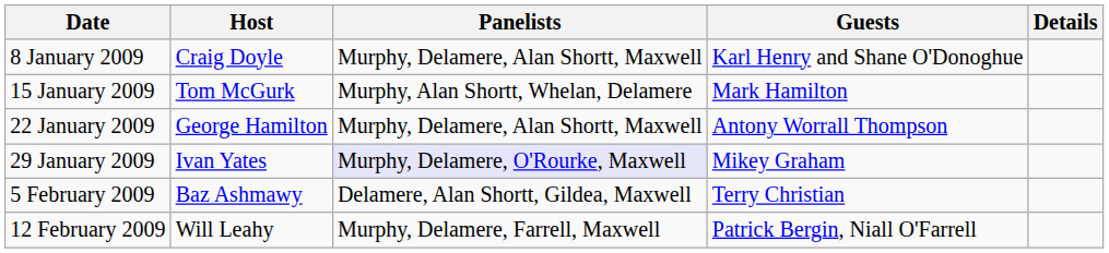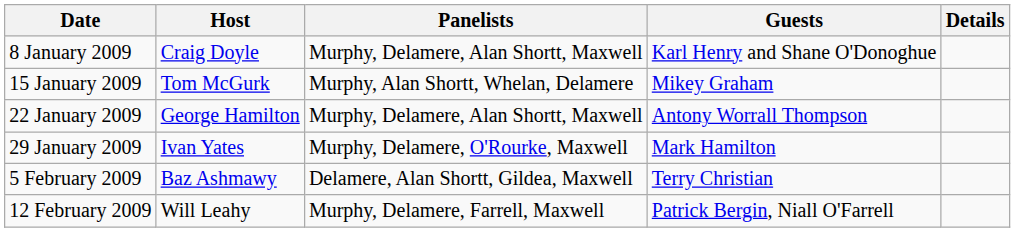15 January 2009 | Guests: Mark Hamilton -> Mikey Graham
29 January 2009 | Panelists: lavender background -> no background
29 January 2009 | Guests: Mikey Graham -> Mark Hamilton
